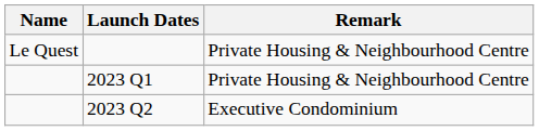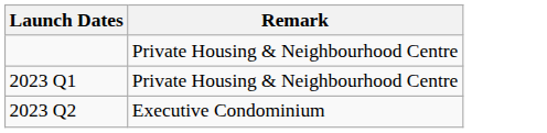- column: Name | Le Quest
